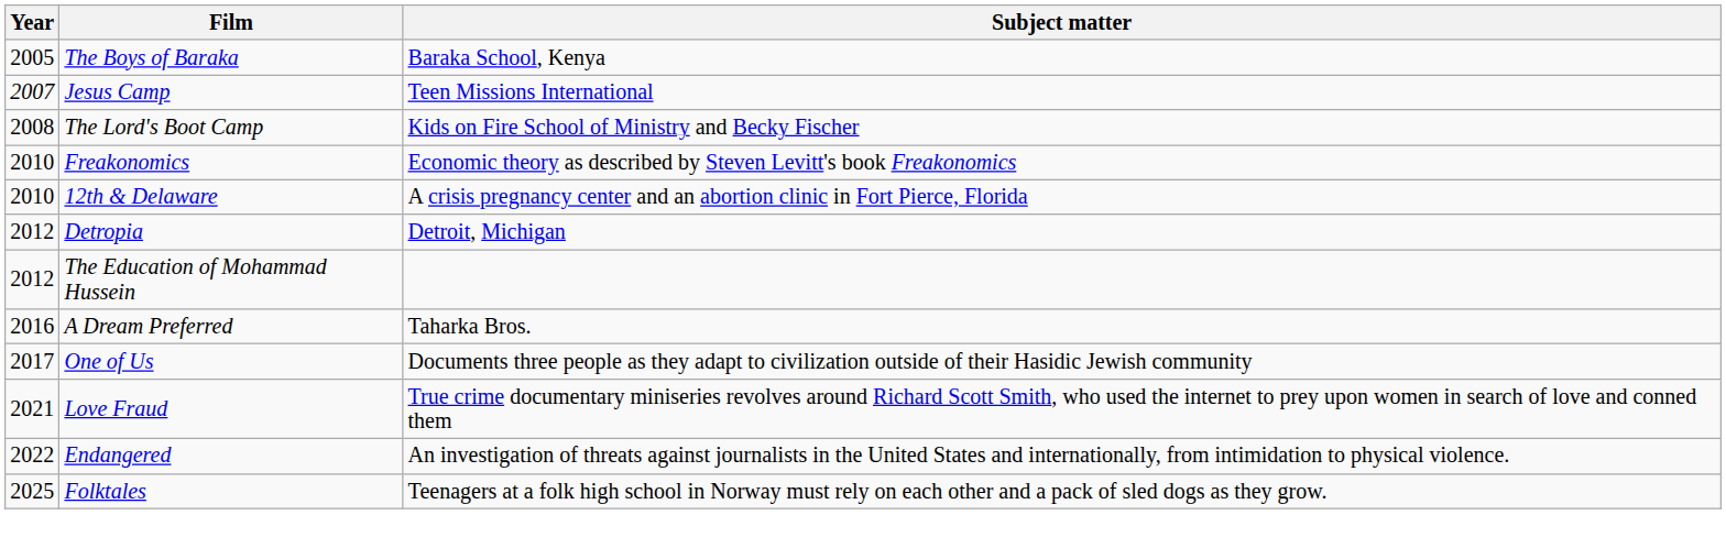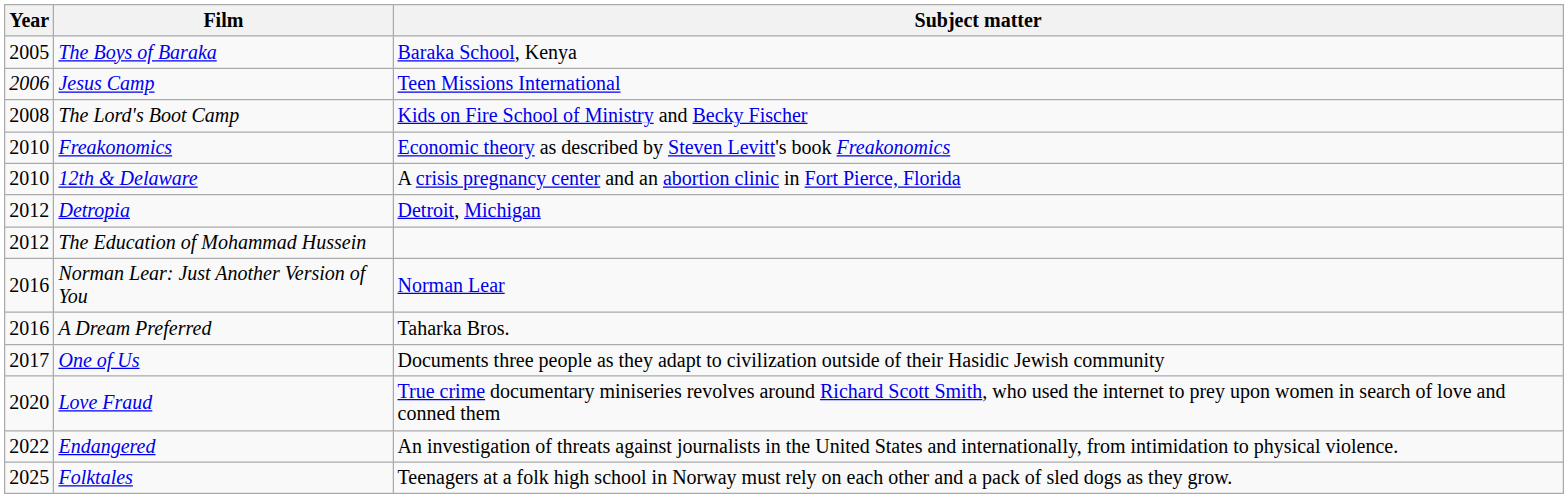Jesus Camp | Year: 2007 -> 2006
+ row: 2016 | Norman Lear: Just Another Version of You | Norman Lear
Love Fraud | Year: 2021 -> 2020
